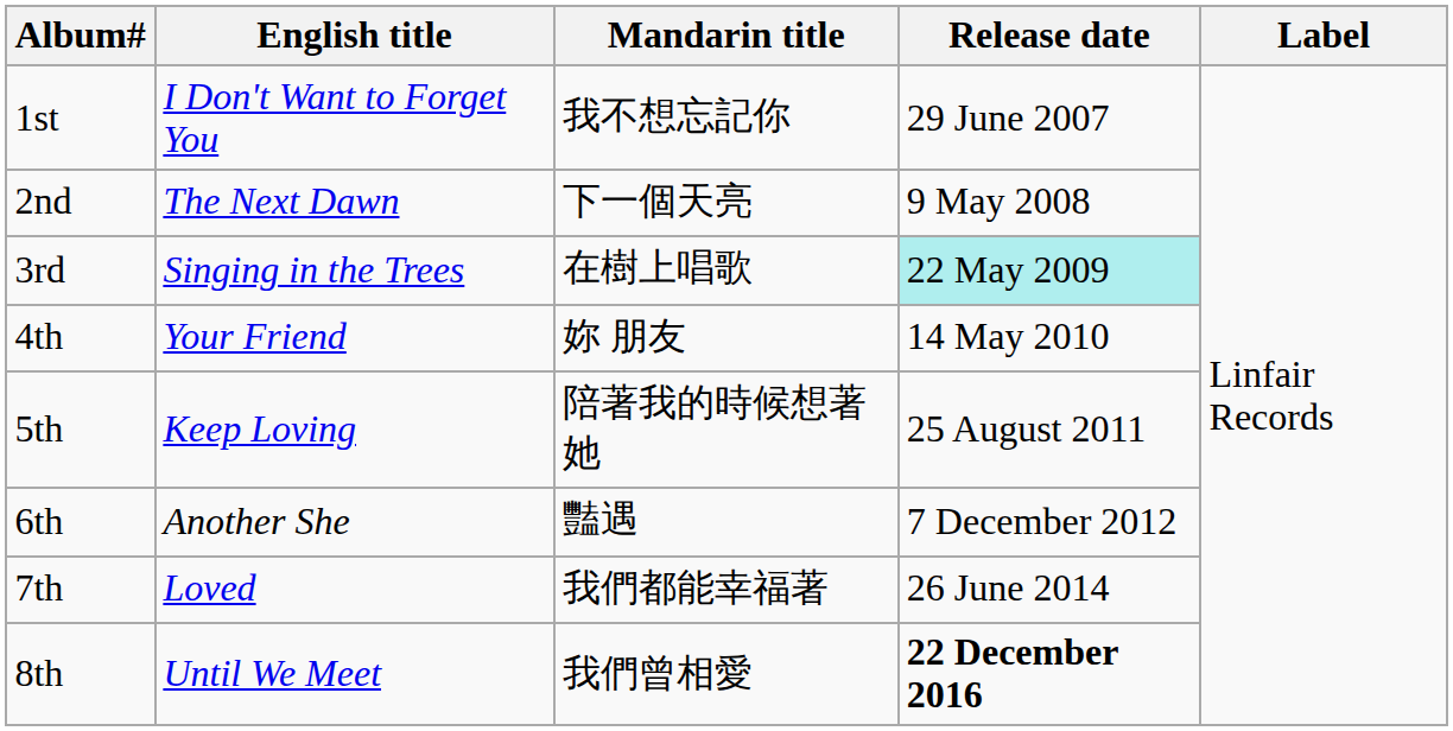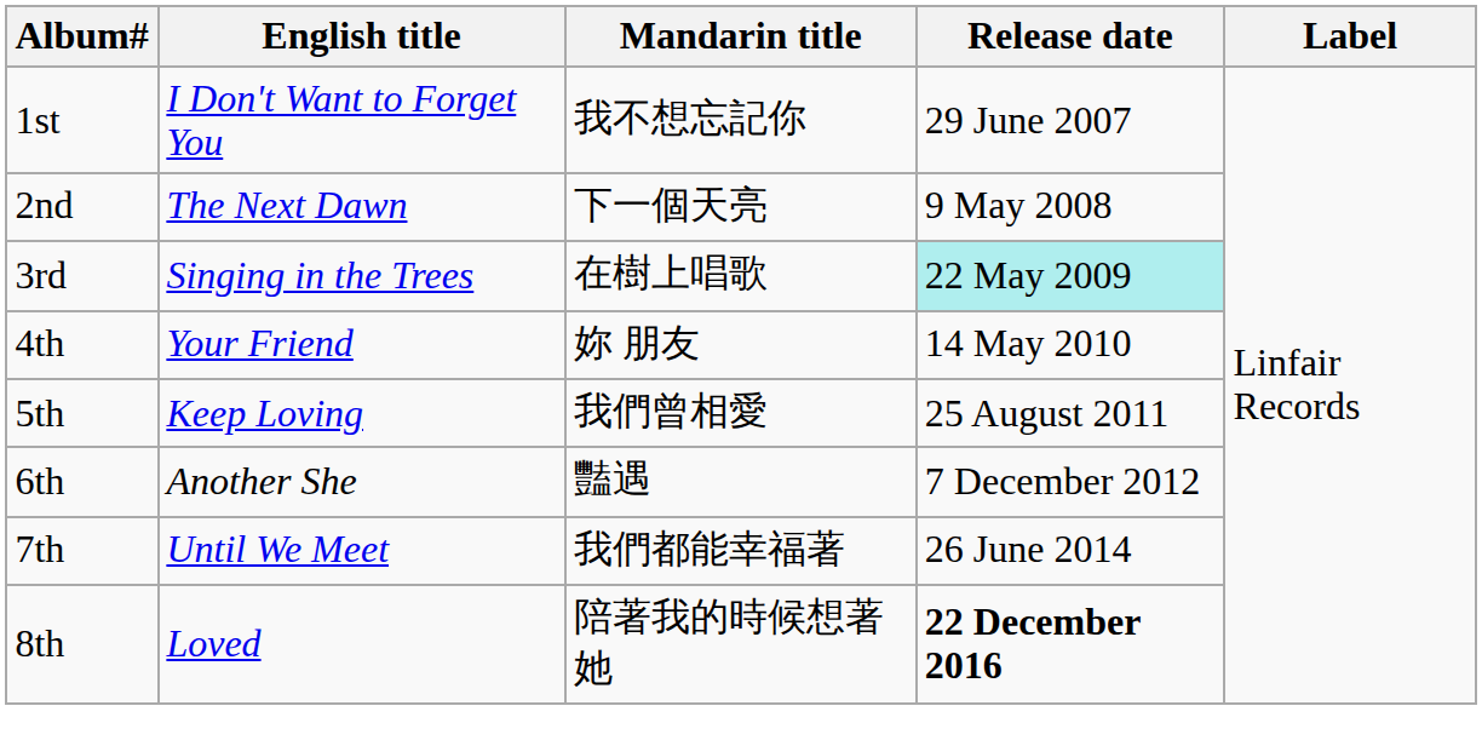5th | Mandarin title: 陪著我的時候想著她 -> 我們曾相愛
7th | English title: Loved -> Until We Meet
8th | English title: Until We Meet -> Loved
8th | Mandarin title: 我們曾相愛 -> 陪著我的時候想著她
